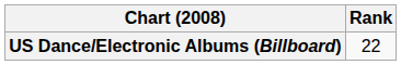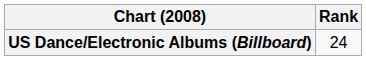US Dance/Electronic Albums (Billboard) | Rank: 22 -> 24
